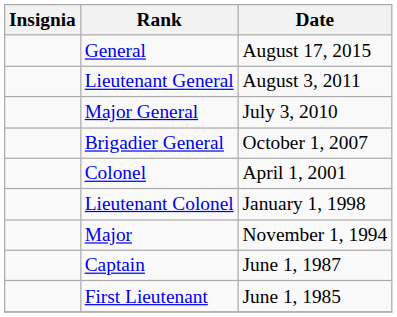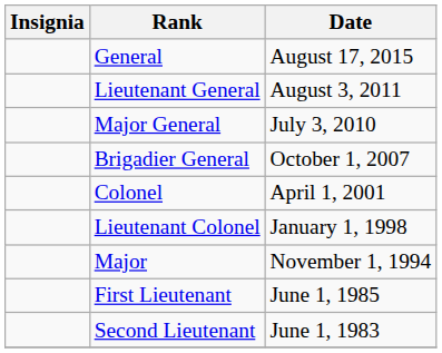- row: Captain | June 1, 1987
+ row: Second Lieutenant | June 1, 1983
